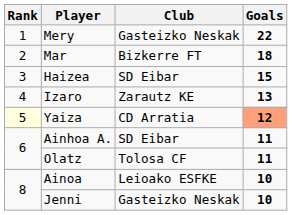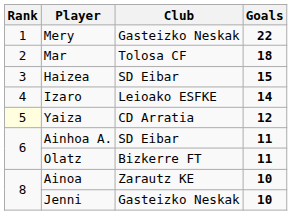Mar | Club: Bizkerre FT -> Tolosa CF
Izaro | Club: Zarautz KE -> Leioako ESFKE
Izaro | Goals: 13 -> 14
Yaiza | Goals: lightsalmon background -> no background
Olatz | Club: Tolosa CF -> Bizkerre FT
Ainoa | Club: Leioako ESFKE -> Zarautz KE
